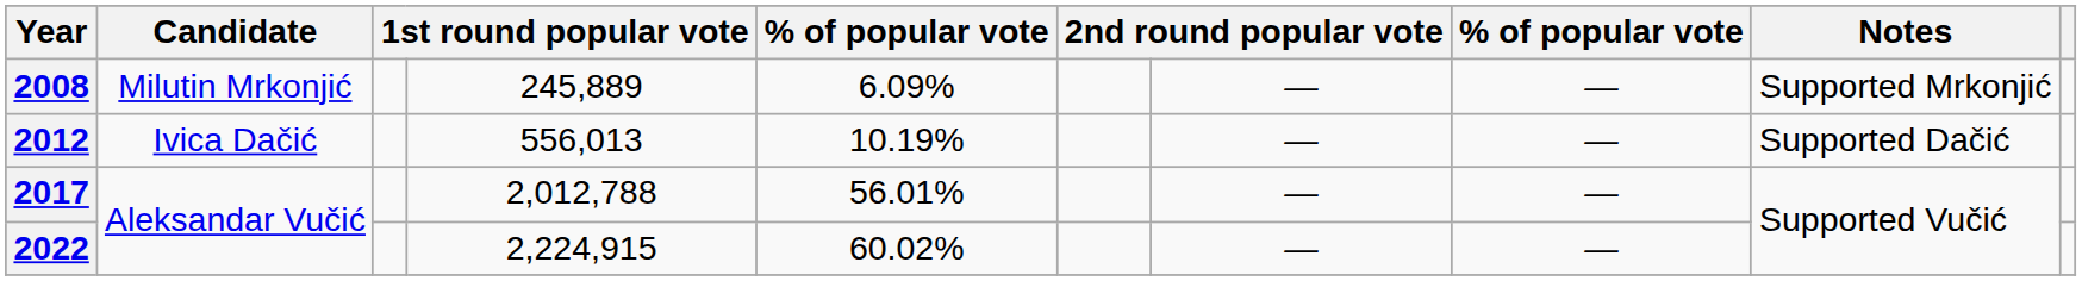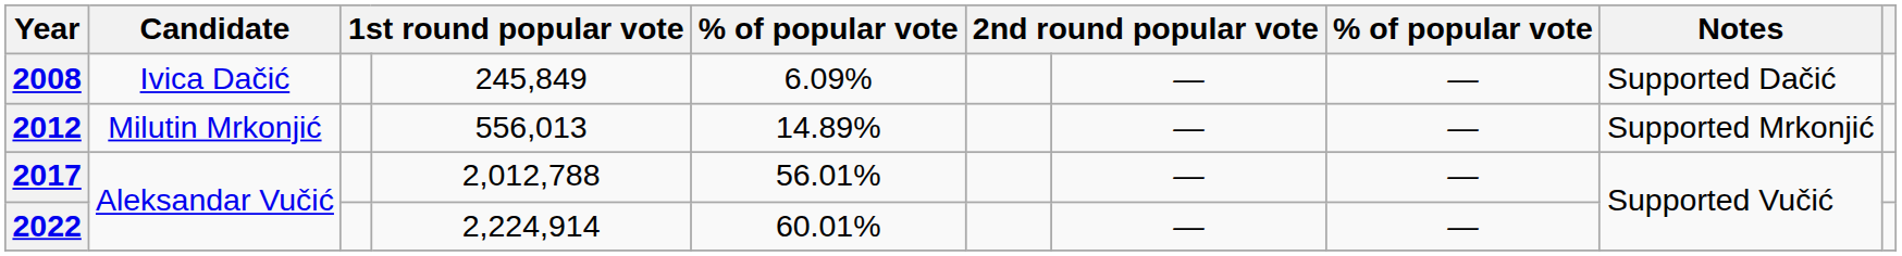2008 | Candidate: Milutin Mrkonjić -> Ivica Dačić
2008 | column 4: 245,889 -> 245,849
2008 | Notes: Supported Mrkonjić -> Supported Dačić
2012 | Candidate: Ivica Dačić -> Milutin Mrkonjić
2012 | column 5: 10.19% -> 14.89%
2012 | Notes: Supported Dačić -> Supported Mrkonjić
2022 | column 4: 2,224,915 -> 2,224,914
2022 | column 5: 60.02% -> 60.01%
